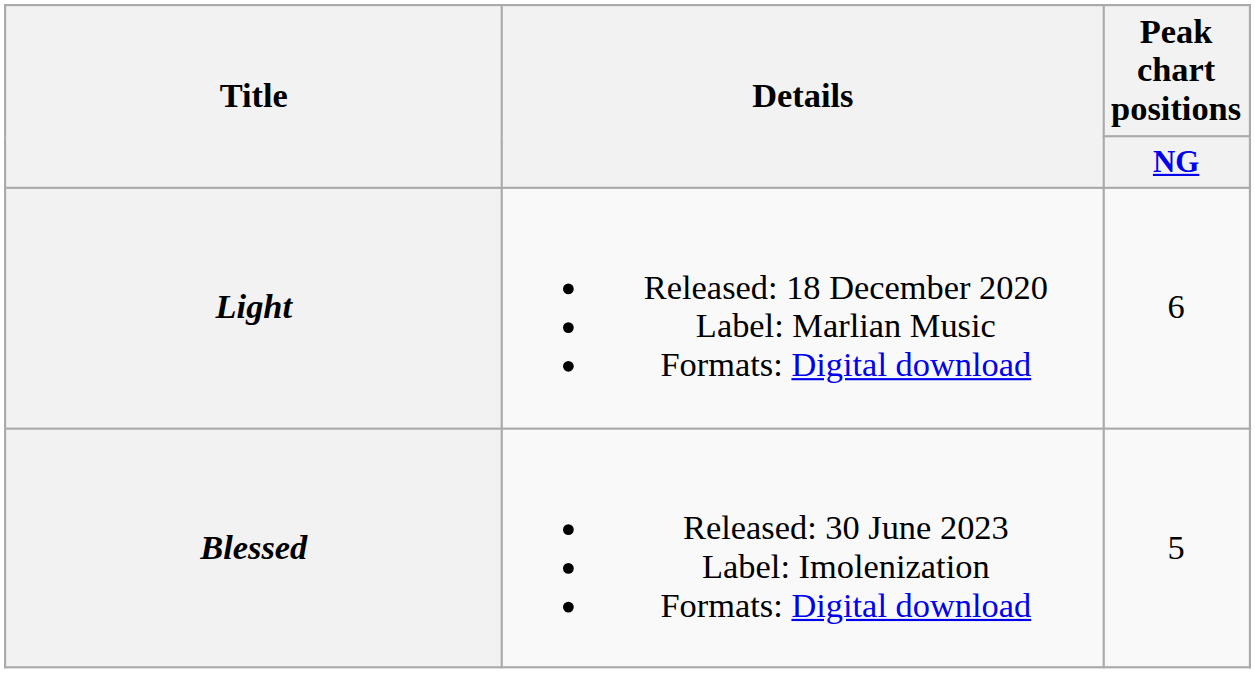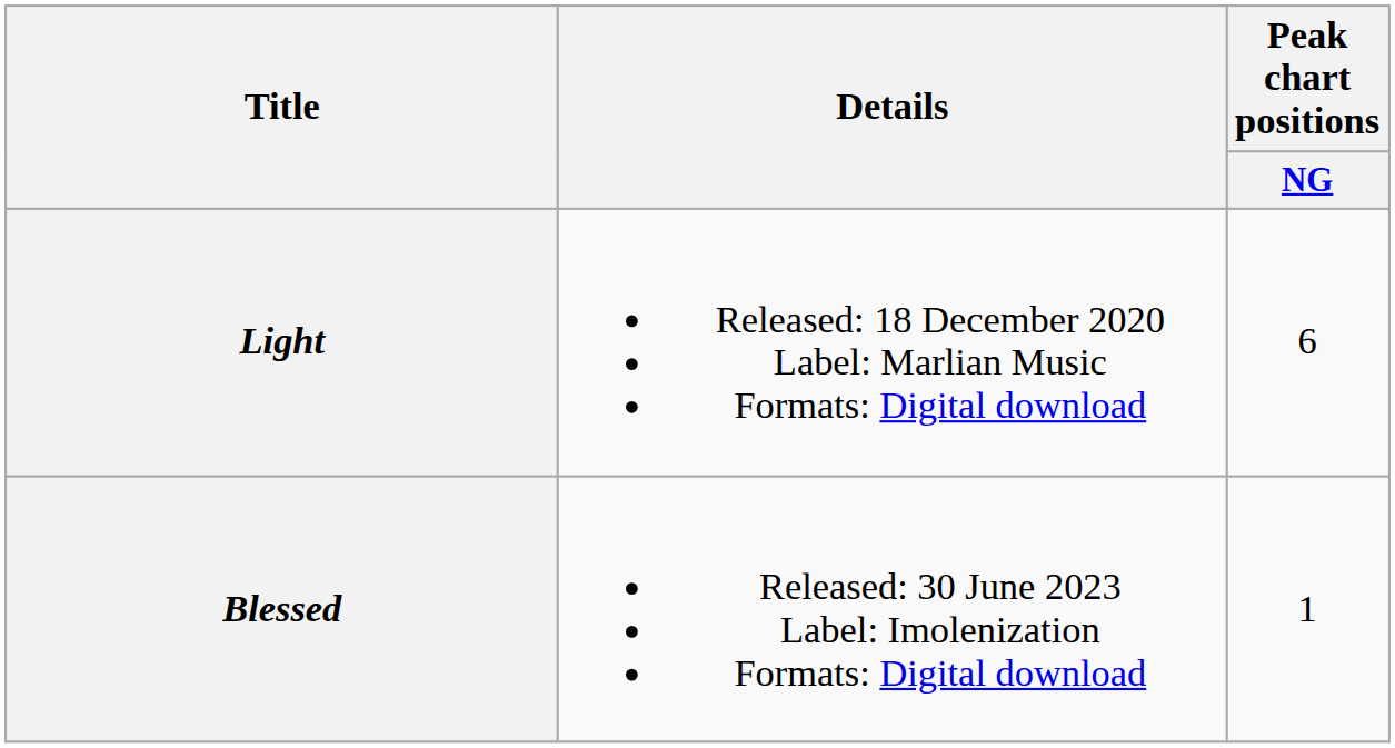Blessed | Peak chart positions / NG: 5 -> 1
